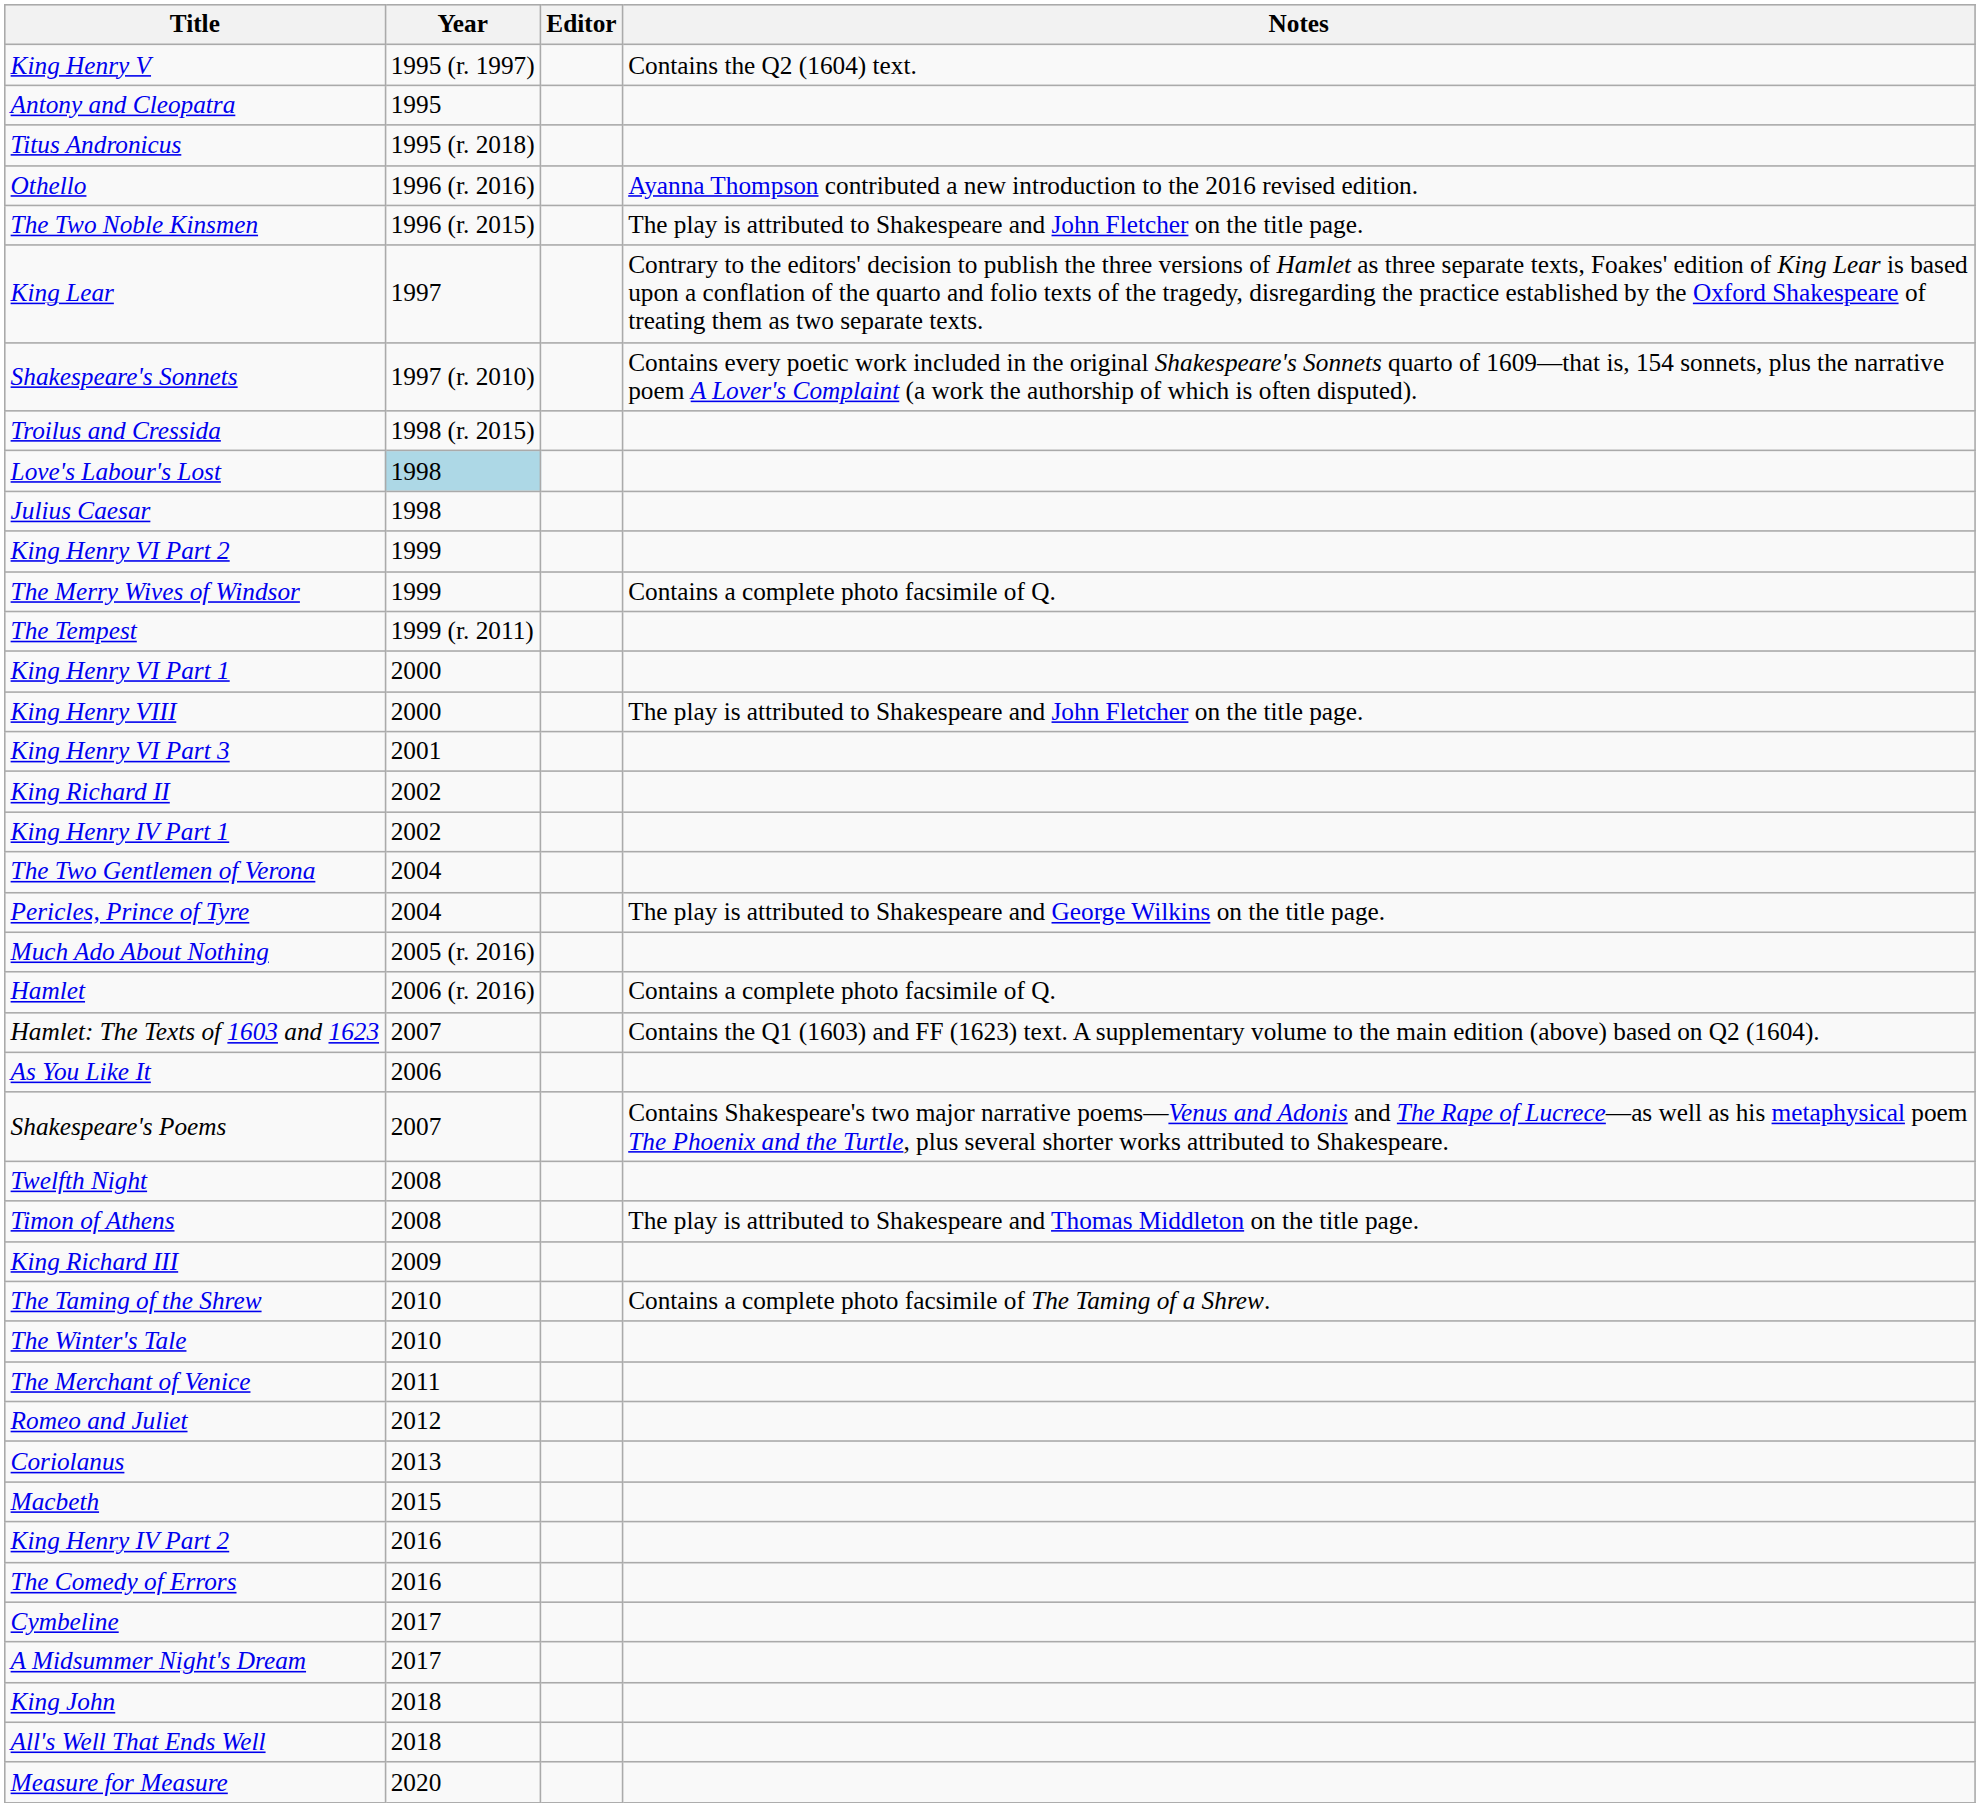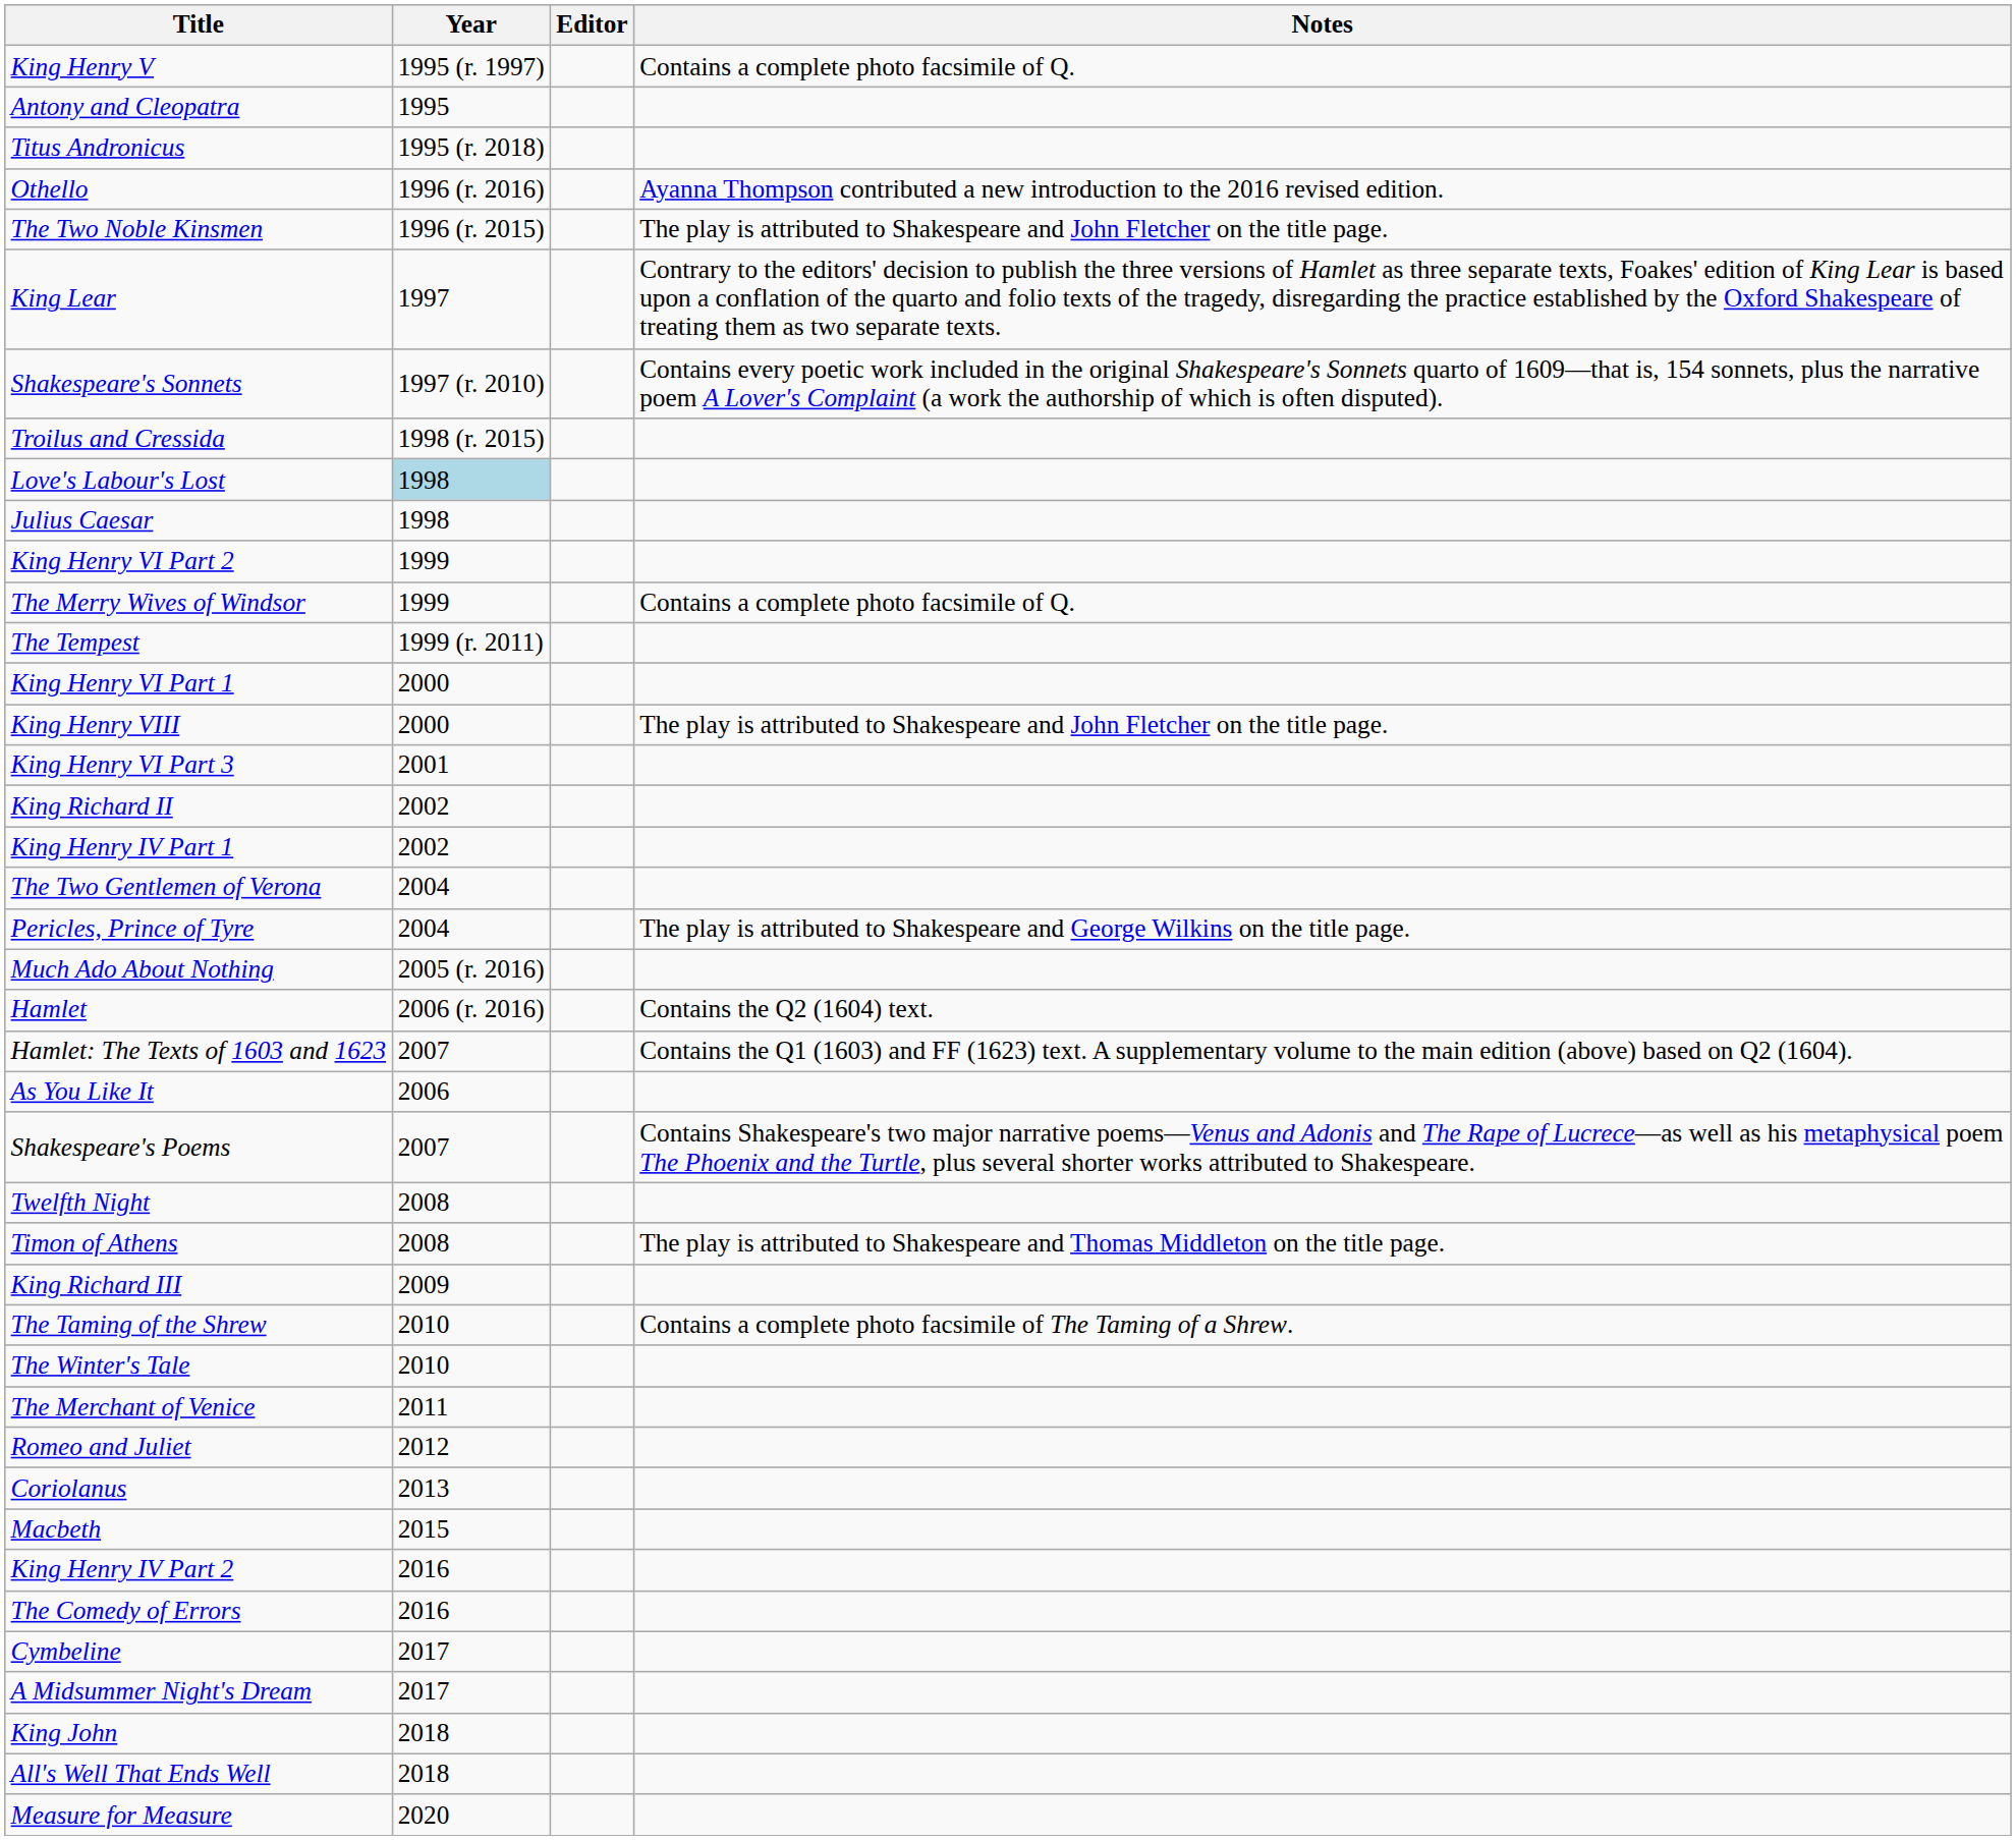King Henry V | Notes: Contains the Q2 (1604) text. -> Contains a complete photo facsimile of Q.
Hamlet | Notes: Contains a complete photo facsimile of Q. -> Contains the Q2 (1604) text.
